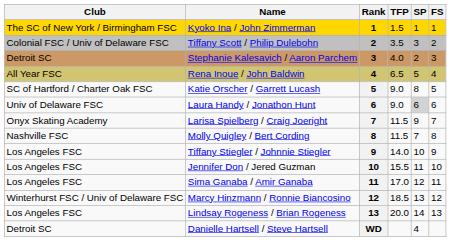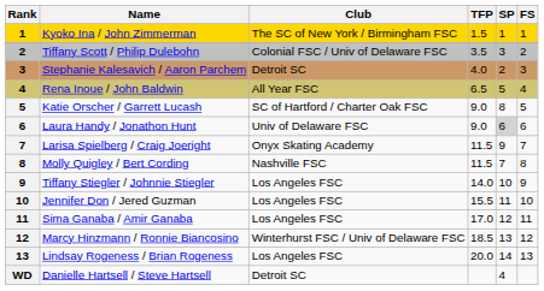columns swapped: Rank <-> Club
